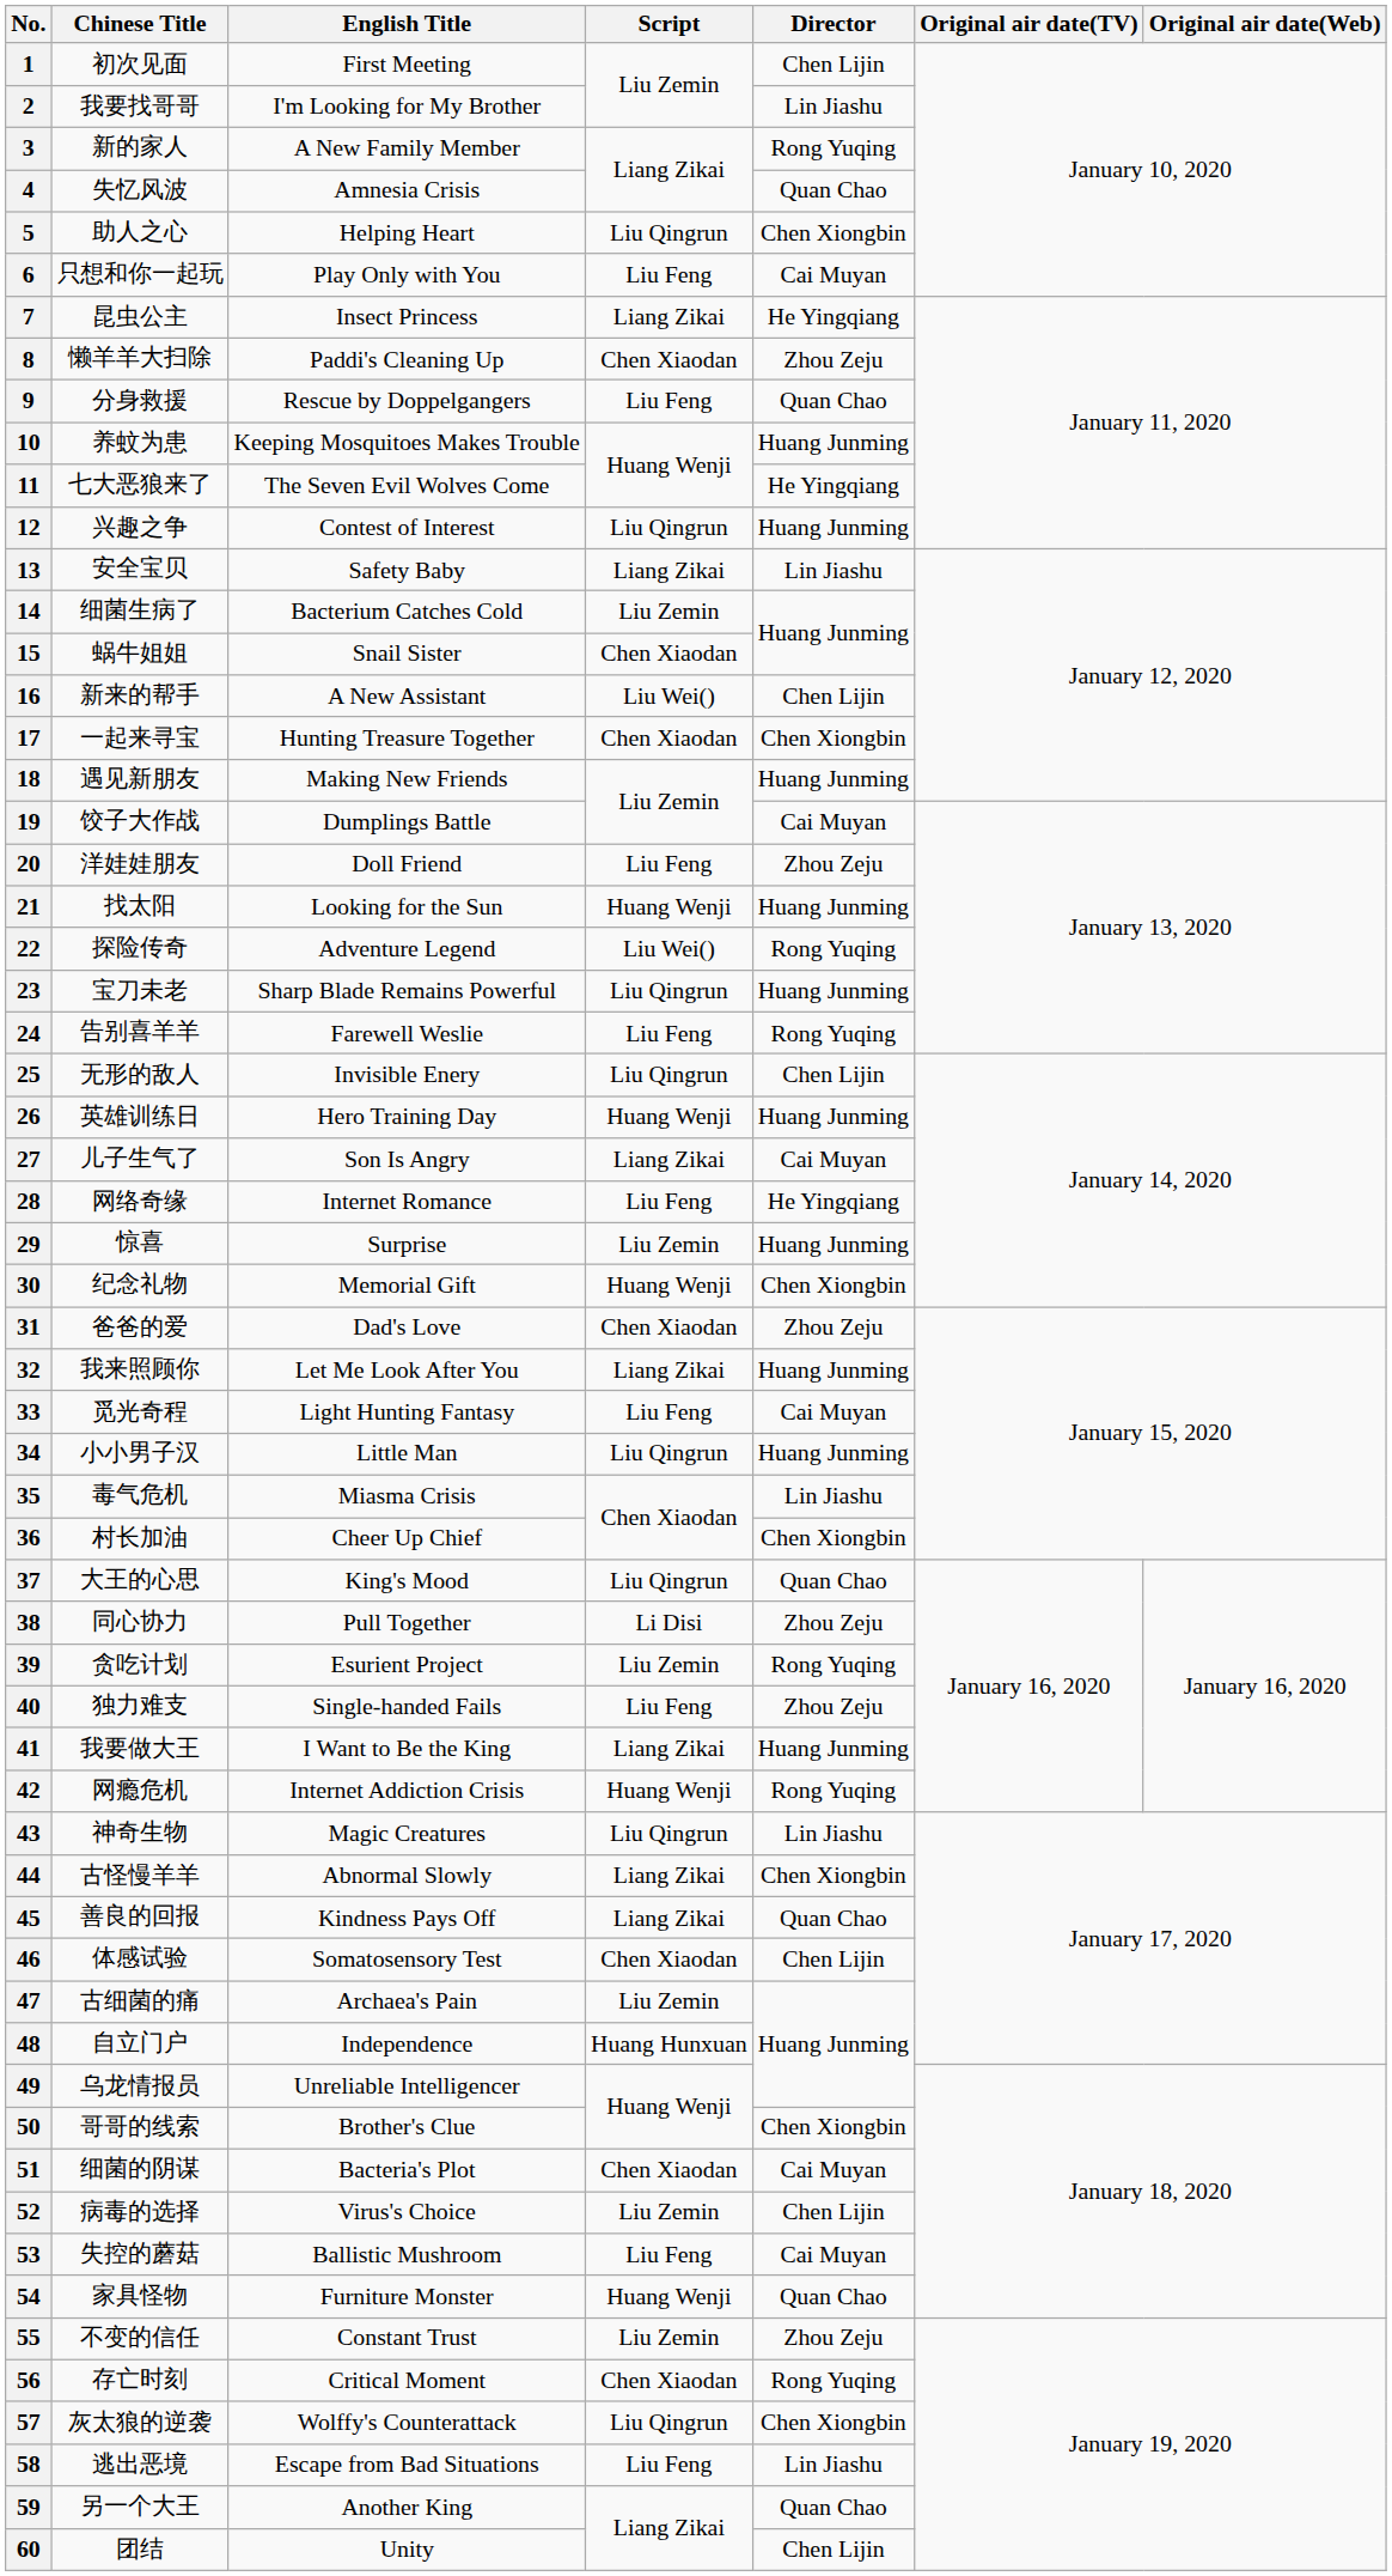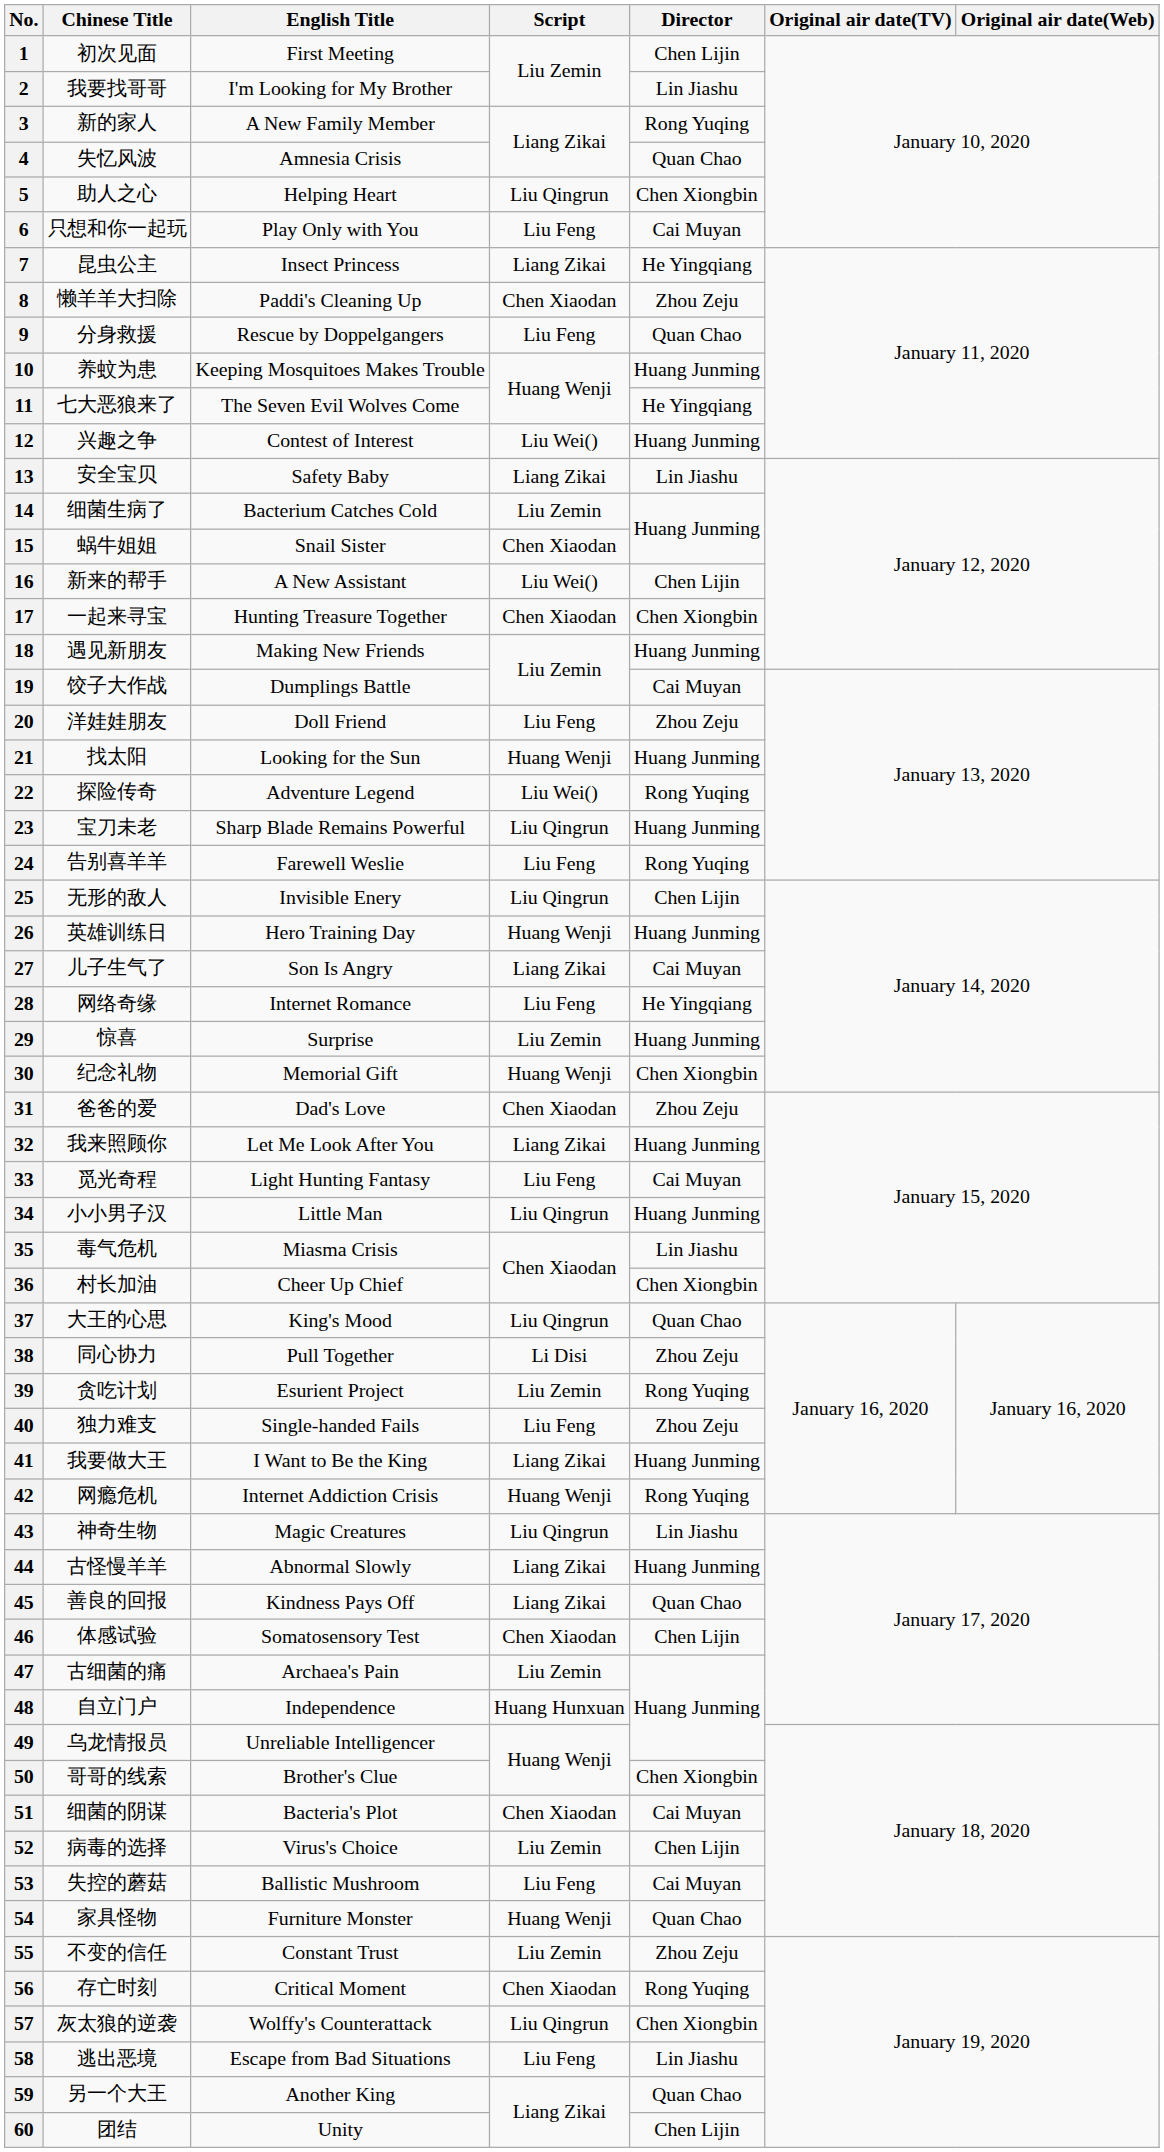12 | Script: Liu Qingrun -> Liu Wei()
44 | Director: Chen Xiongbin -> Huang Junming
